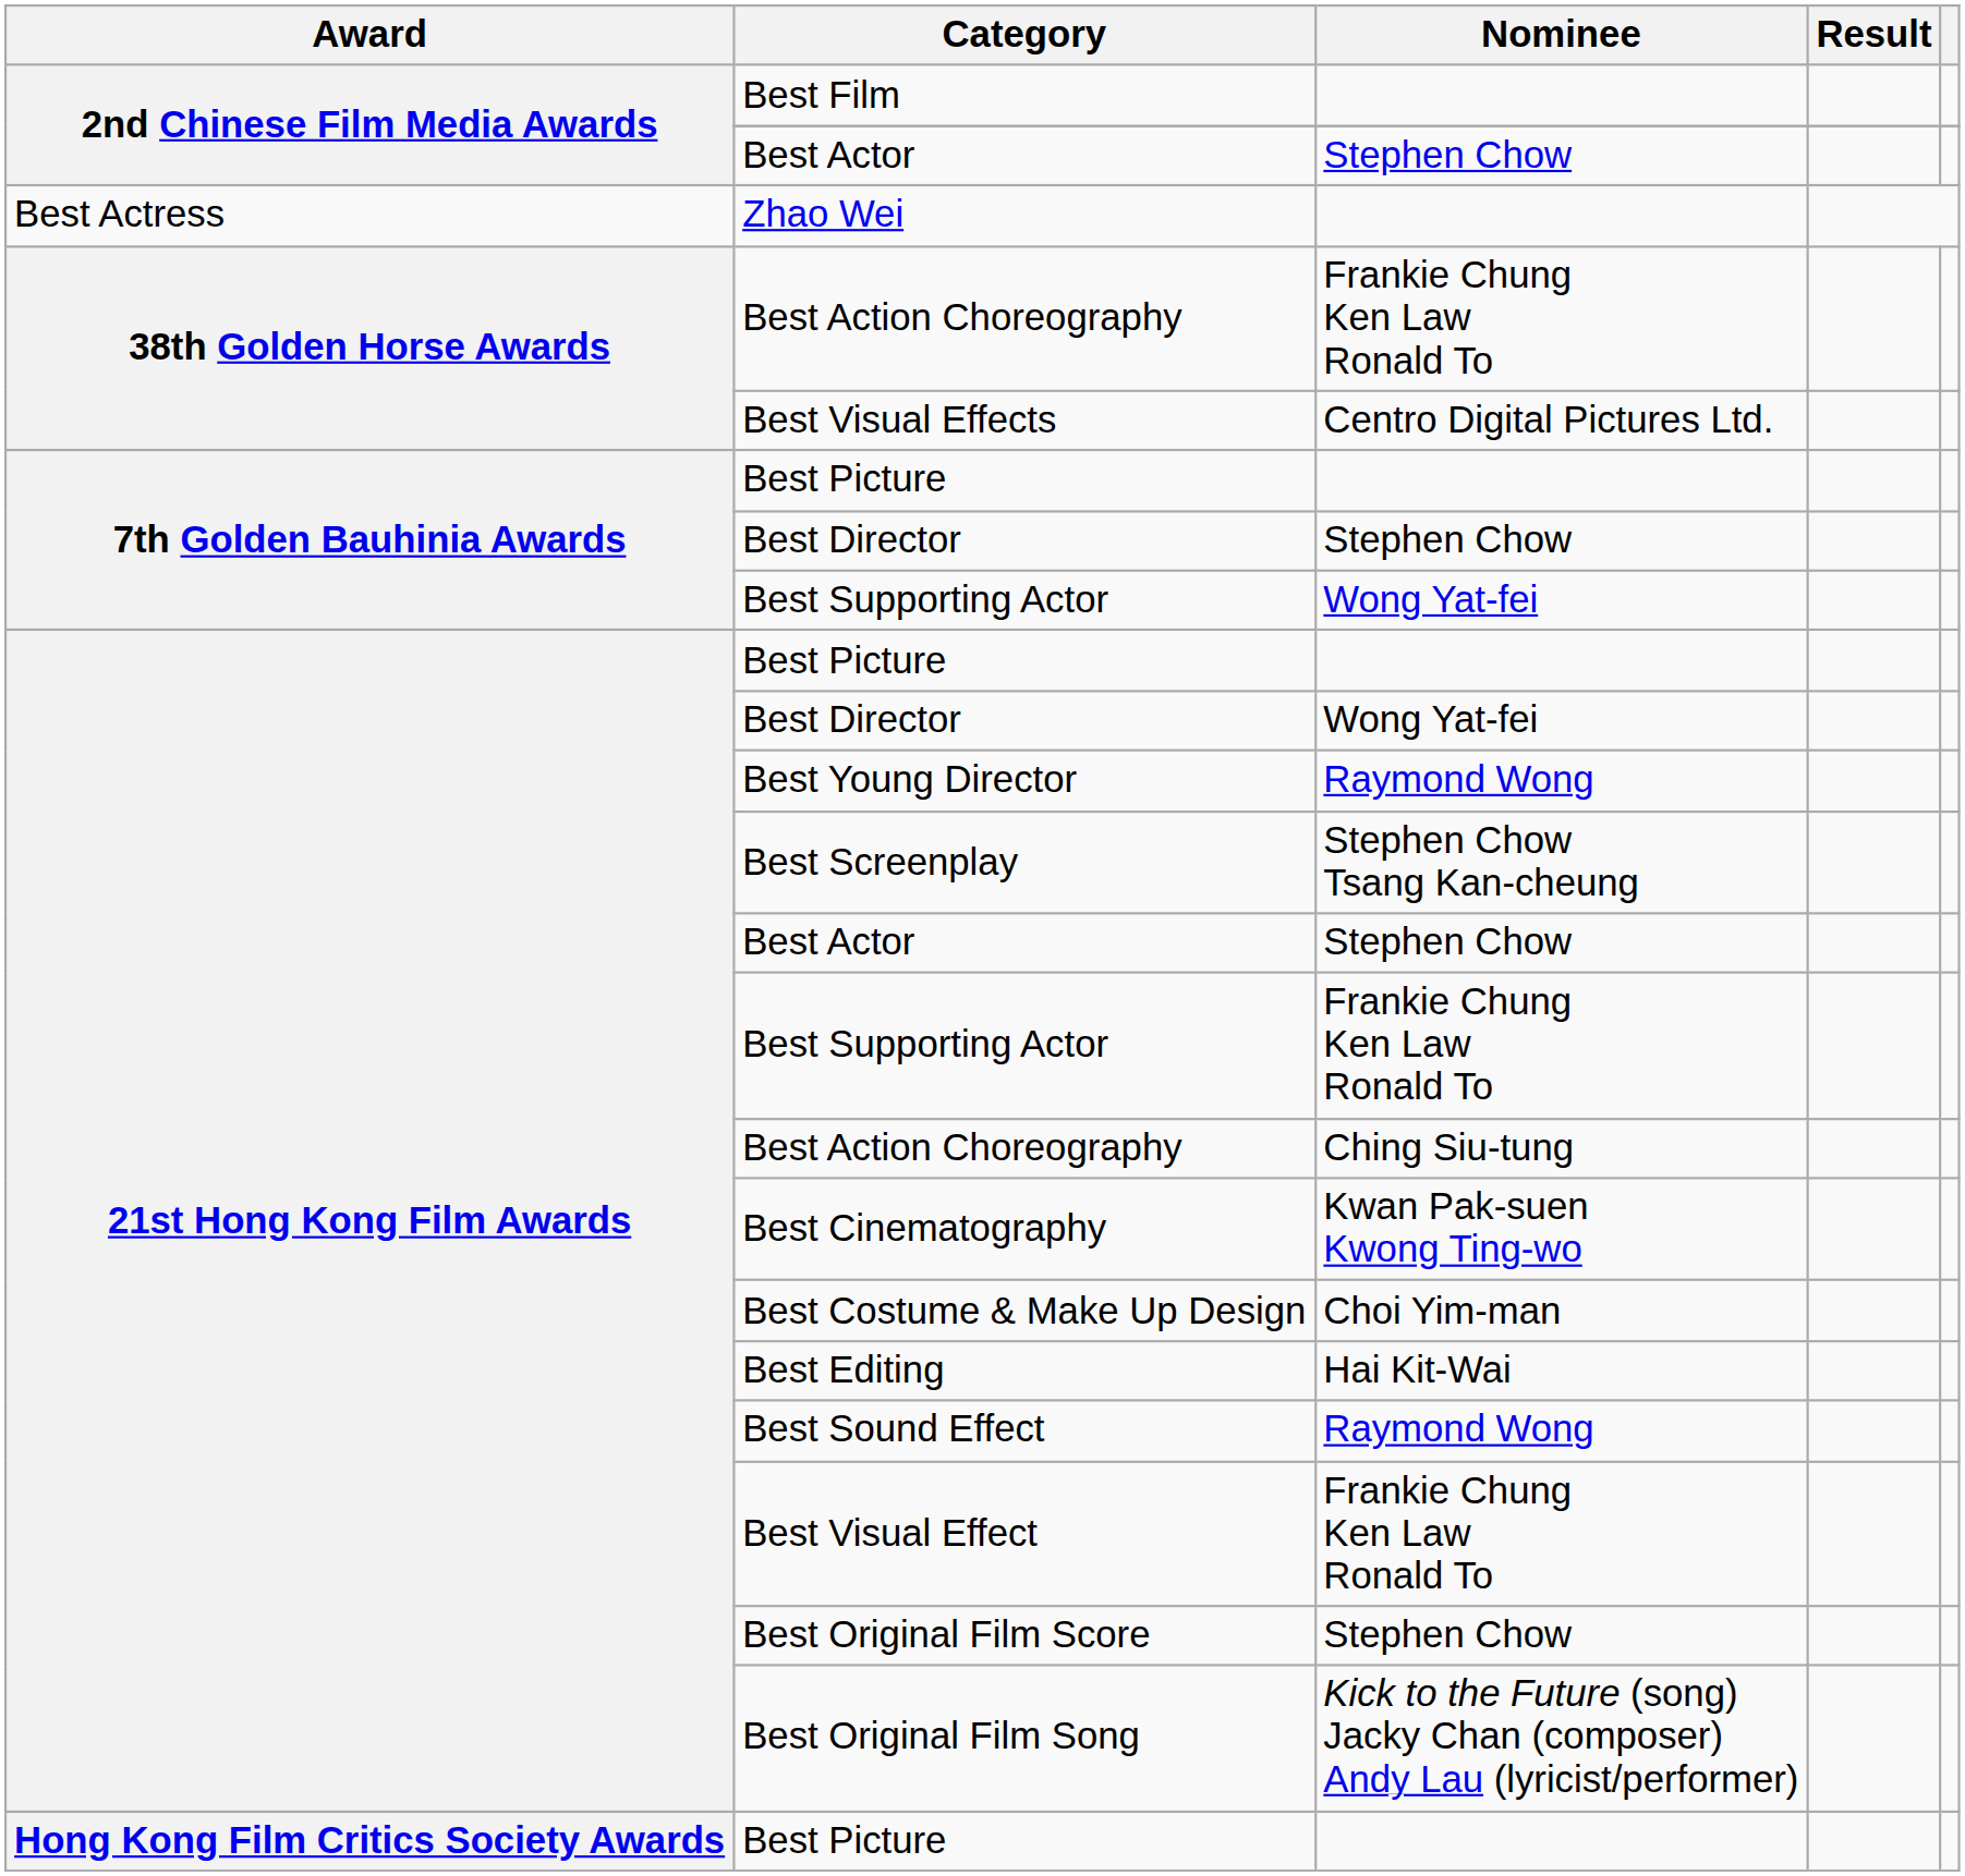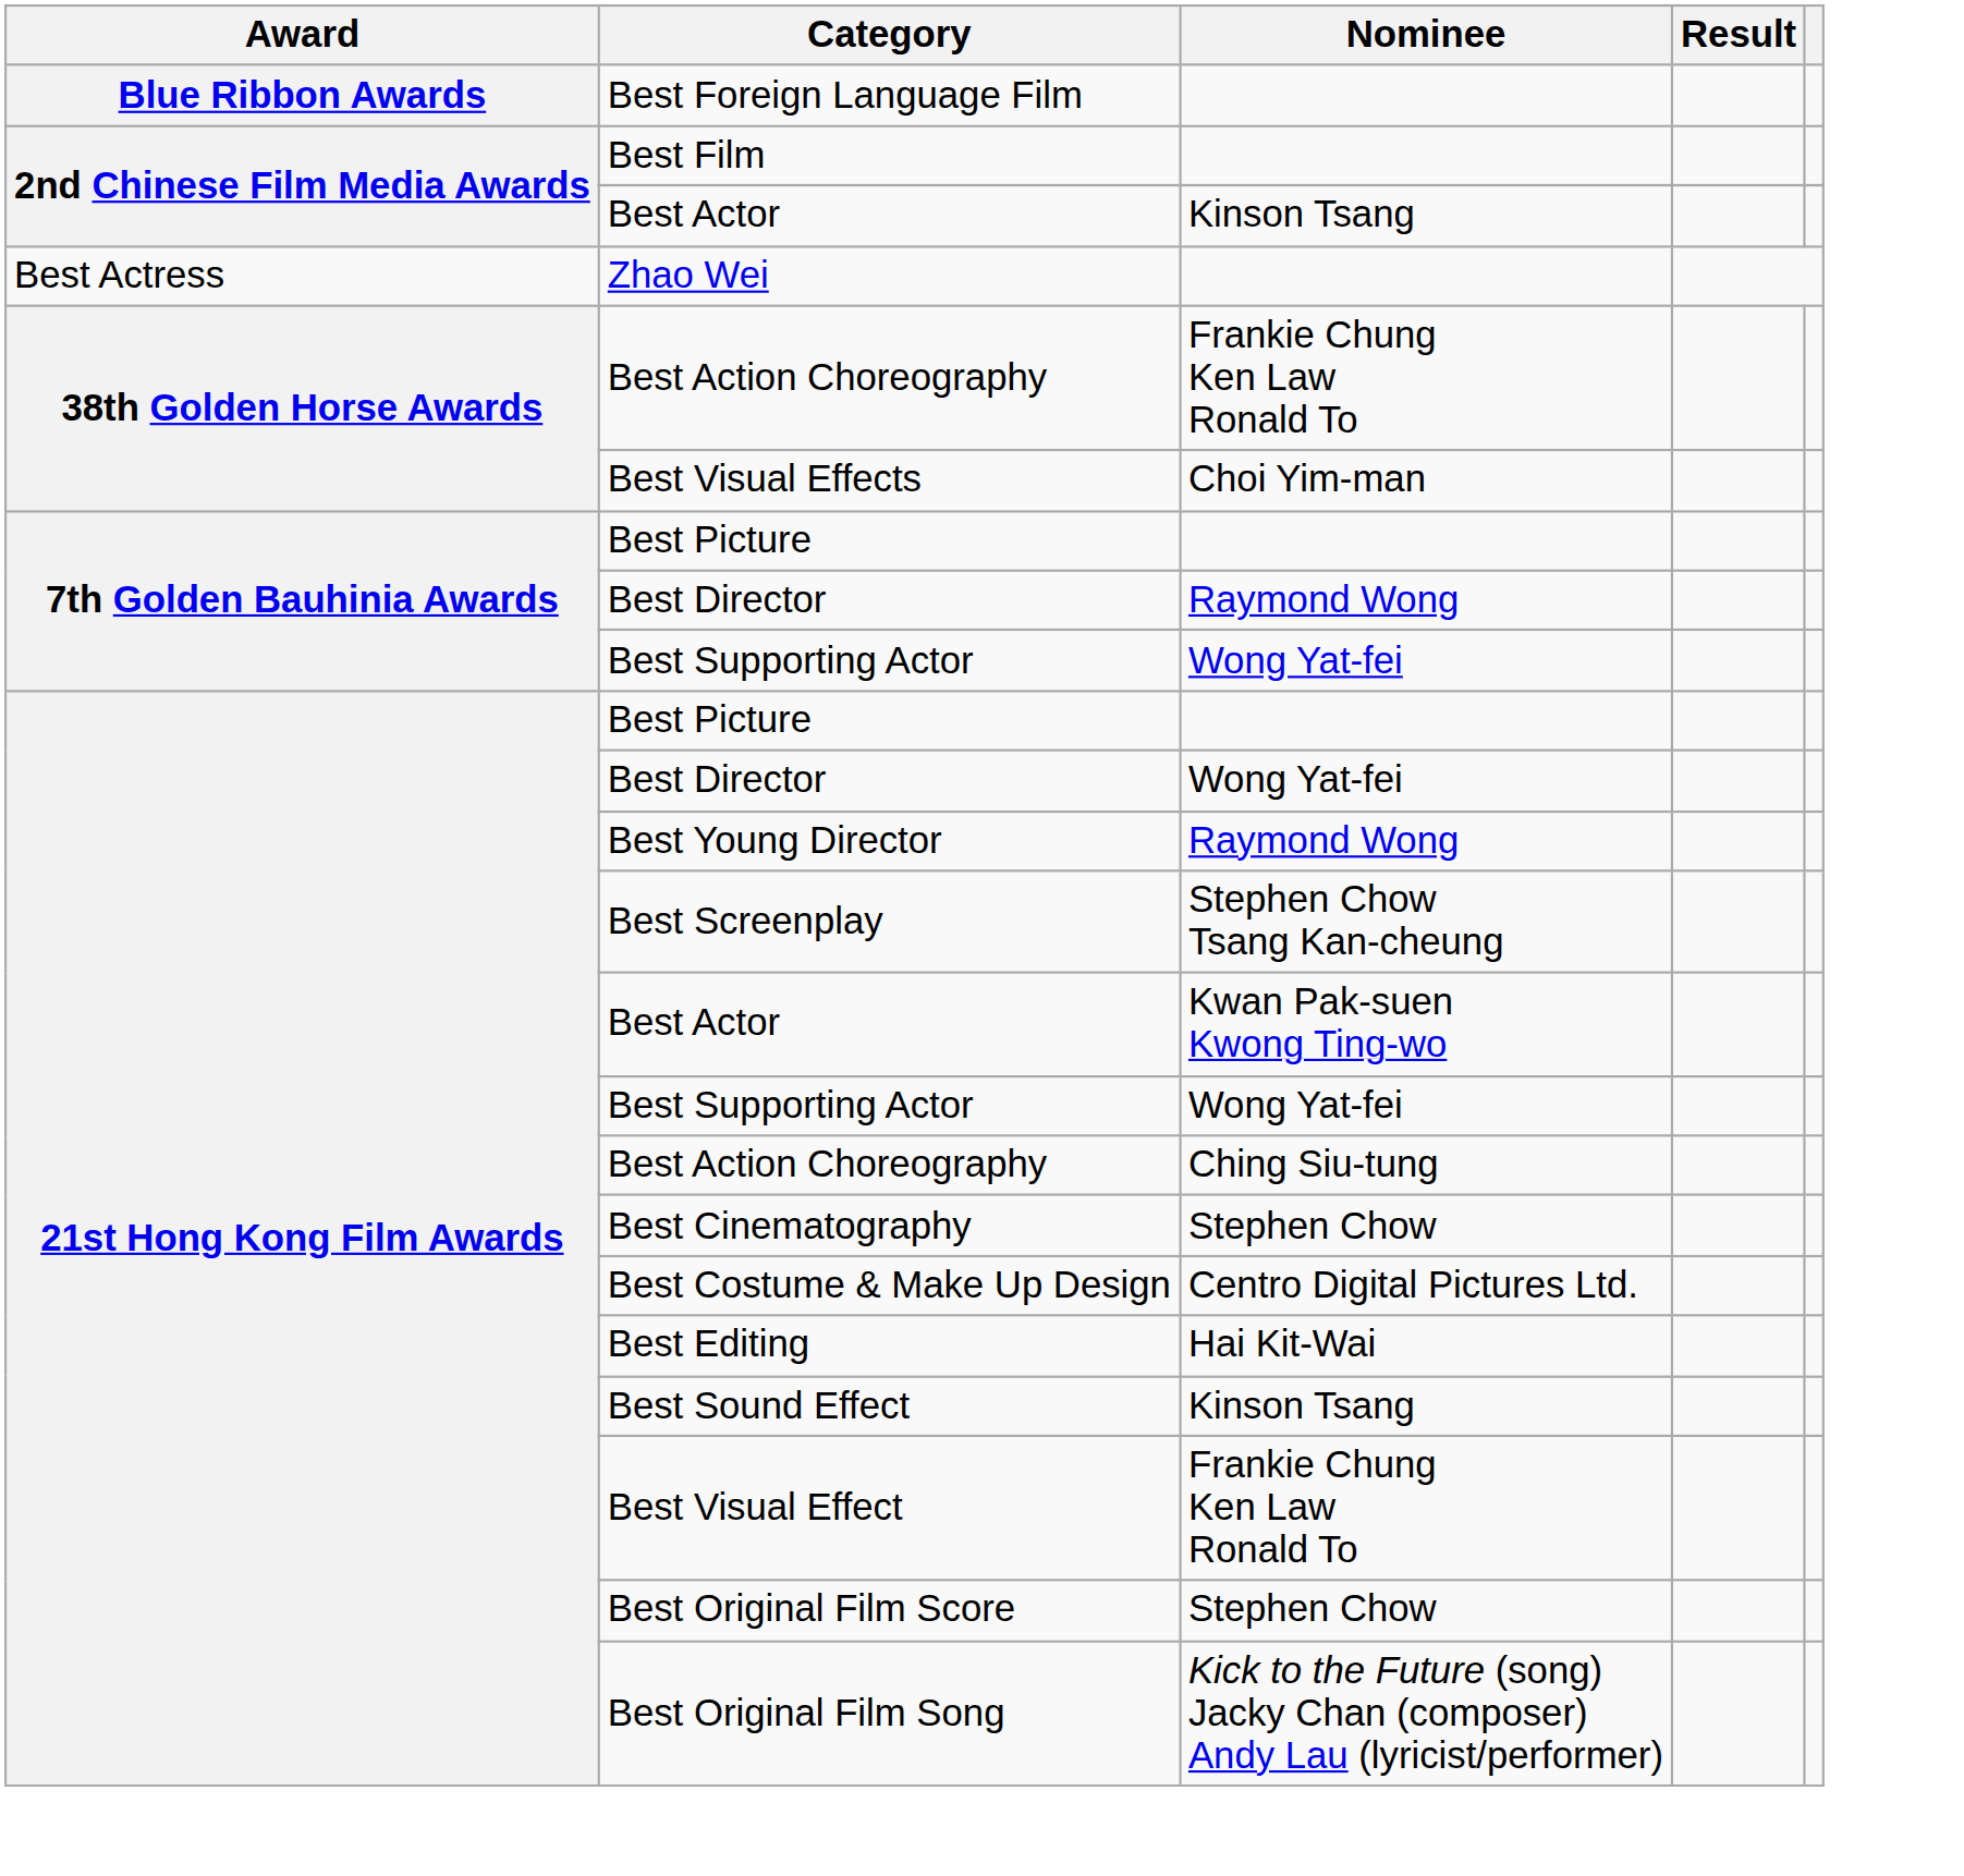+ row: Blue Ribbon Awards | Best Foreign Language Film
2nd Chinese Film Media Awards / Best Actor | Nominee: Stephen Chow -> Kinson Tsang
Best Visual Effects | Nominee: Centro Digital Pictures Ltd. -> Choi Yim-man
7th Golden Bauhinia Awards / Best Director | Nominee: Stephen Chow -> Raymond Wong
21st Hong Kong Film Awards / Best Actor | Nominee: Stephen Chow -> Kwan Pak-suen Kwong Ting-wo
21st Hong Kong Film Awards / Best Supporting Actor | Nominee: Frankie Chung Ken Law Ronald To -> Wong Yat-fei
Best Cinematography | Nominee: Kwan Pak-suen Kwong Ting-wo -> Stephen Chow
Best Costume & Make Up Design | Nominee: Choi Yim-man -> Centro Digital Pictures Ltd.
Best Sound Effect | Nominee: Raymond Wong -> Kinson Tsang
- row: Hong Kong Film Critics Society Awards | Best Picture
